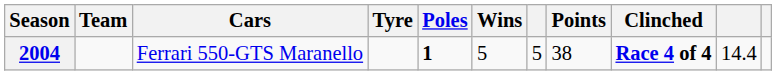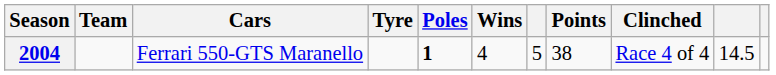2004 | Wins: 5 -> 4
2004 | Clinched: bold -> normal
2004 | column 10: 14.4 -> 14.5
